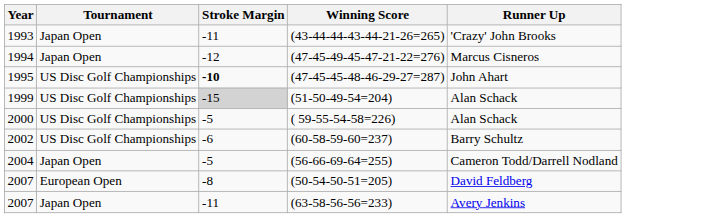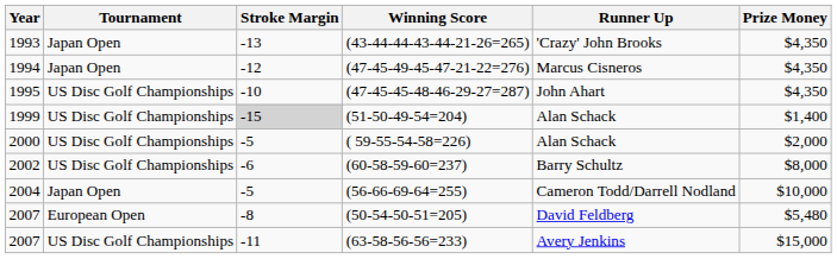+ column: Prize Money | $4,350 | $4,350 | $4,350 | $1,400 | $2,000 | $8,000 | $10,000 | $5,480 | $15,000
(43-44-44-43-44-21-26=265) | Stroke Margin: -11 -> -13
(47-45-45-48-46-29-27=287) | Stroke Margin: bold -> normal
(63-58-56-56=233) | Tournament: Japan Open -> US Disc Golf Championships
